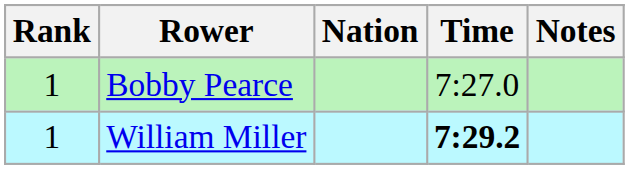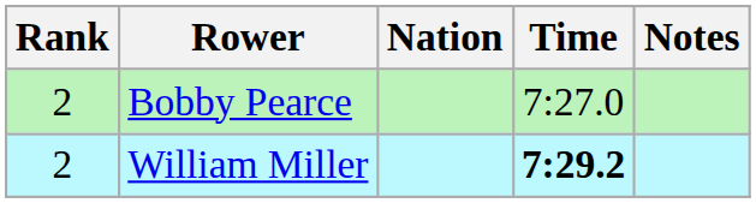Bobby Pearce | Rank: 1 -> 2
William Miller | Rank: 1 -> 2
